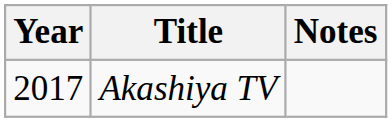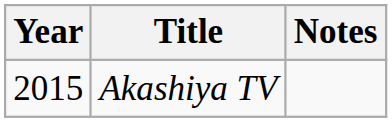Akashiya TV | Year: 2017 -> 2015
